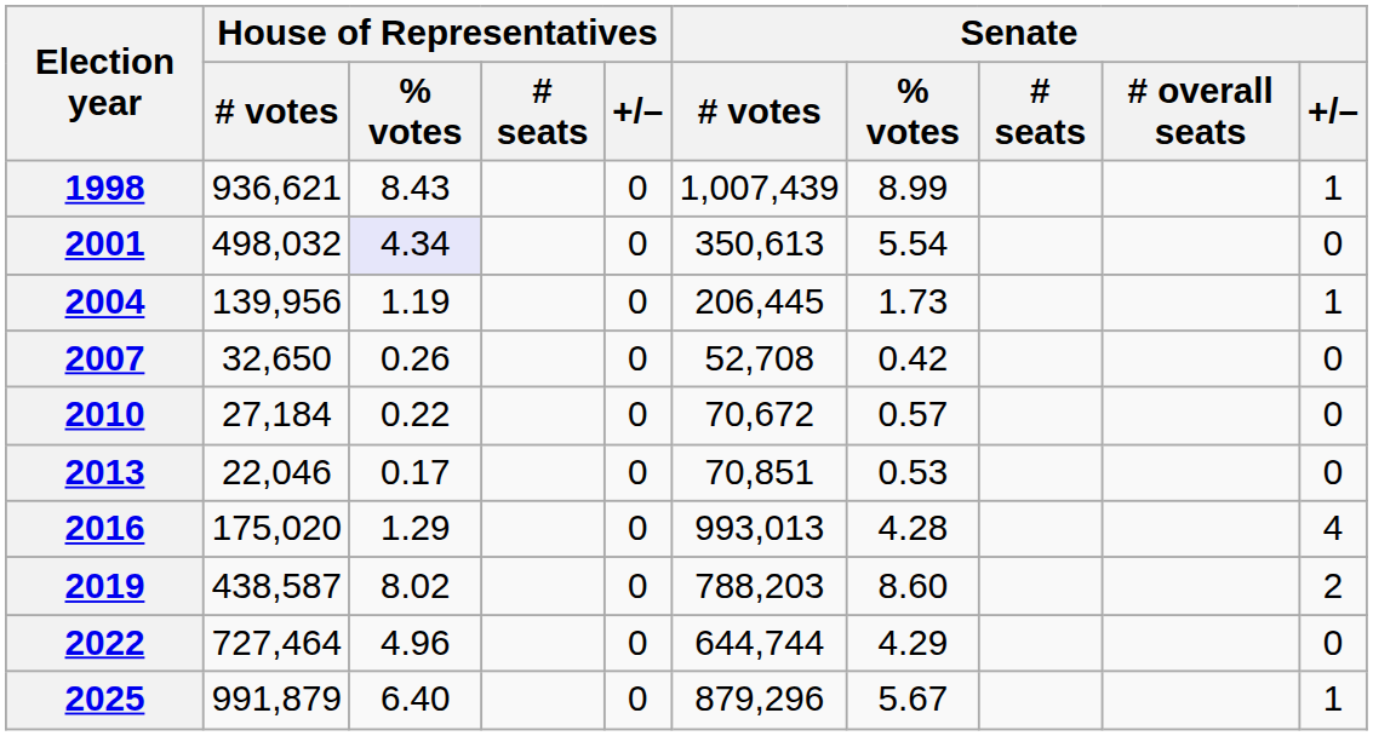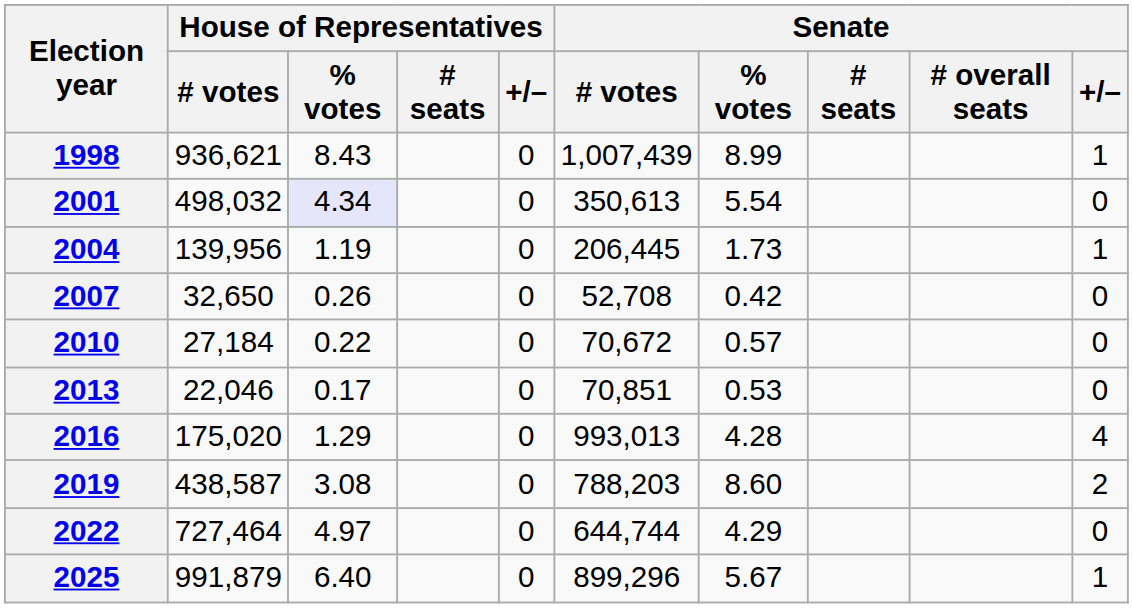2019 | House of Representatives / % votes: 8.02 -> 3.08
2022 | House of Representatives / % votes: 4.96 -> 4.97
2025 | Senate / # votes: 879,296 -> 899,296
